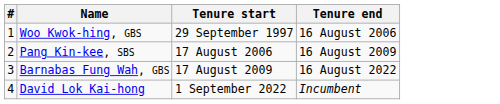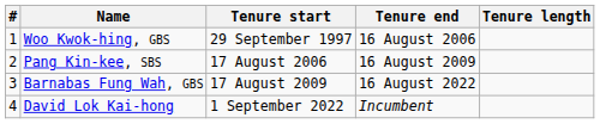+ column: Tenure length
